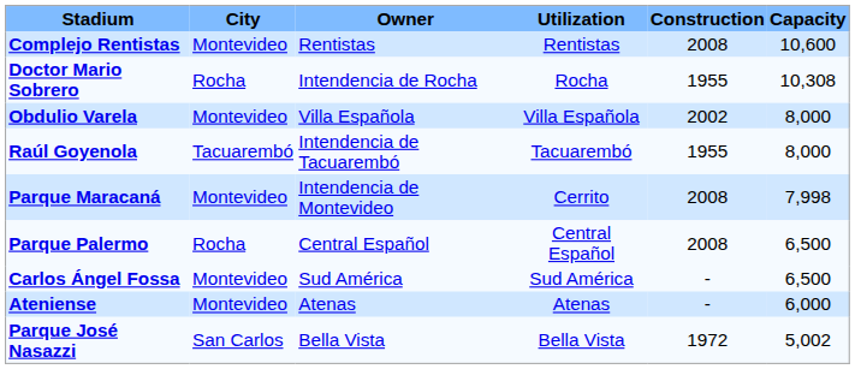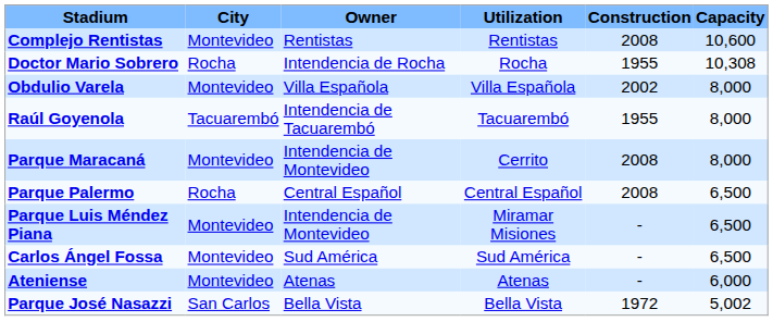Parque Maracaná | Capacity: 7,998 -> 8,000
+ row: Parque Luis Méndez Piana | Montevideo | Intendencia de Montevideo | Miramar Misiones | - | 6,500
